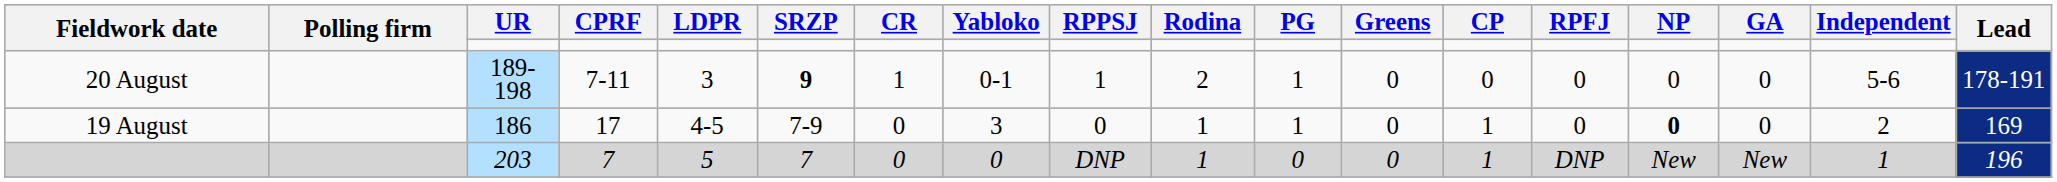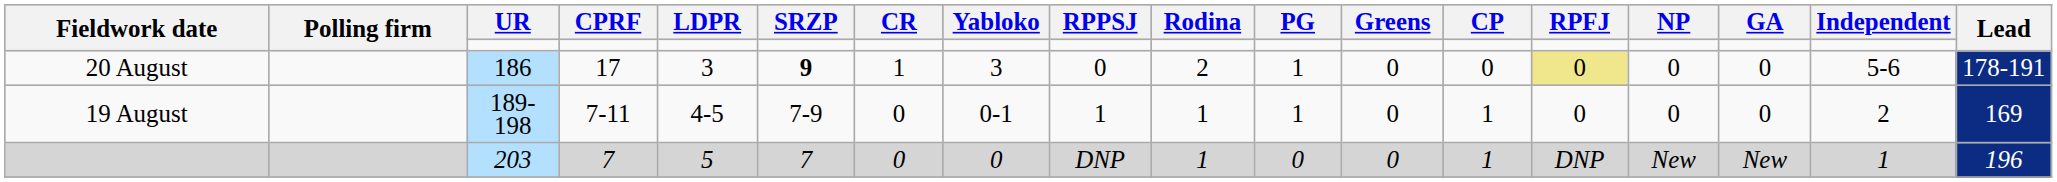20 August | UR: 189-198 -> 186
20 August | CPRF: 7-11 -> 17
20 August | Yabloko: 0-1 -> 3
20 August | RPPSJ: 1 -> 0
20 August | RPFJ: no background -> khaki background
19 August | UR: 186 -> 189-198
19 August | CPRF: 17 -> 7-11
19 August | Yabloko: 3 -> 0-1
19 August | RPPSJ: 0 -> 1
19 August | NP: bold -> normal
